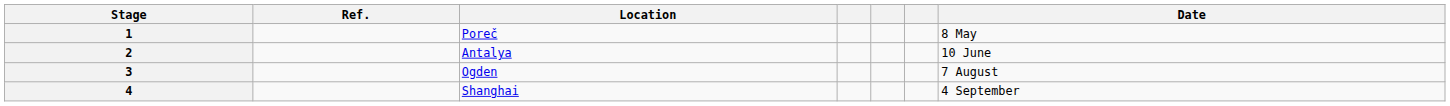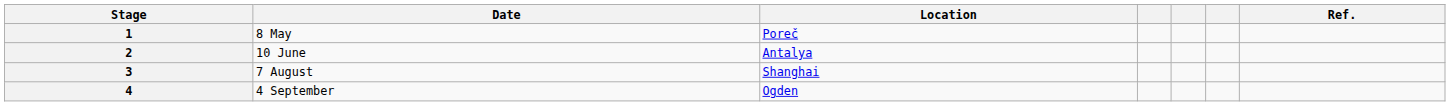columns swapped: Date <-> Ref.
3 | Location: Ogden -> Shanghai
4 | Location: Shanghai -> Ogden
